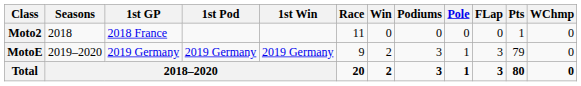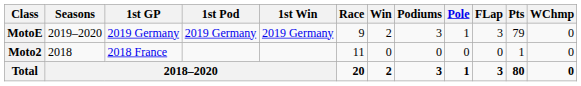rows swapped: Moto2 <-> MotoE
